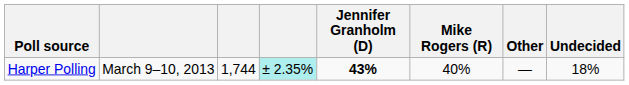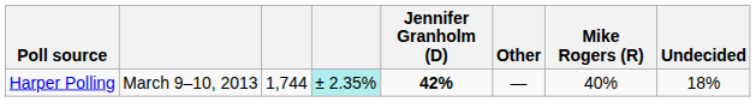columns swapped: Mike Rogers (R) <-> Other
Harper Polling | Jennifer Granholm (D): 43% -> 42%
